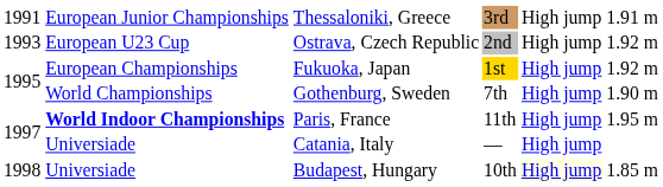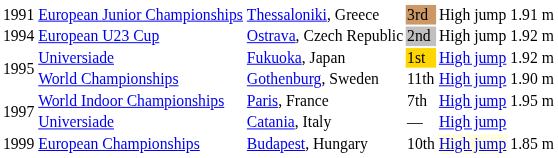Ostrava, Czech Republic | column 1: 1993 -> 1994
Fukuoka, Japan | column 2: European Championships -> Universiade
Gothenburg, Sweden | column 4: 7th -> 11th
Paris, France | column 2: bold -> normal
Paris, France | column 4: 11th -> 7th
Budapest, Hungary | column 1: 1998 -> 1999
Budapest, Hungary | column 2: Universiade -> European Championships
